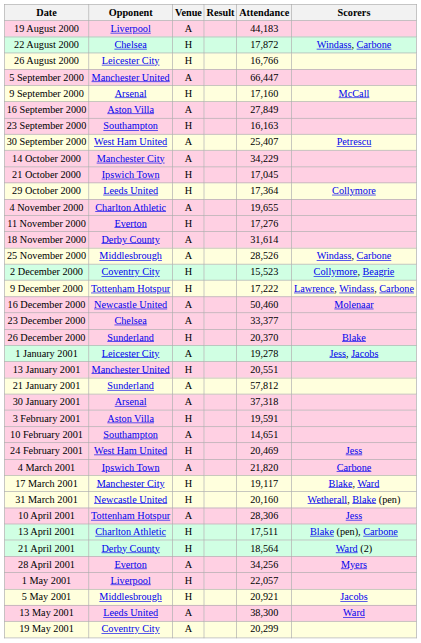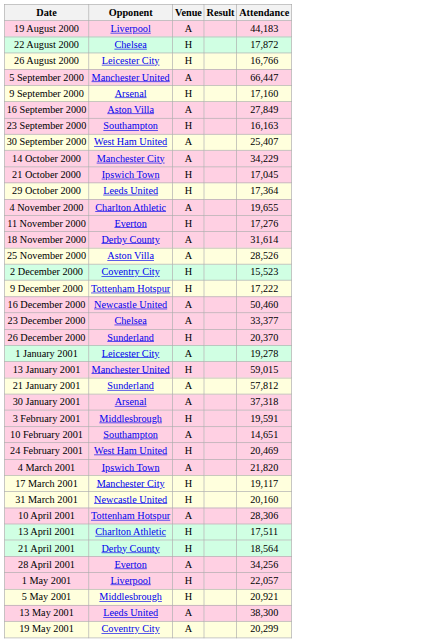- column: Scorers | Windass, Carbone | McCall | Petrescu | Collymore | Windass, Carbone | Collymore, Beagrie | Lawrence, Windass, Carbone | Molenaar | Blake | Jess, Jacobs | Jess | Carbone | Blake, Ward | Wetherall, Blake (pen) | Jess | Blake (pen), Carbone | Ward (2) | Myers | Jacobs | Ward
25 November 2000 | Opponent: Middlesbrough -> Aston Villa
13 January 2001 | Attendance: 20,551 -> 59,015
3 February 2001 | Opponent: Aston Villa -> Middlesbrough
